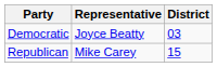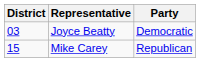columns swapped: District <-> Party
